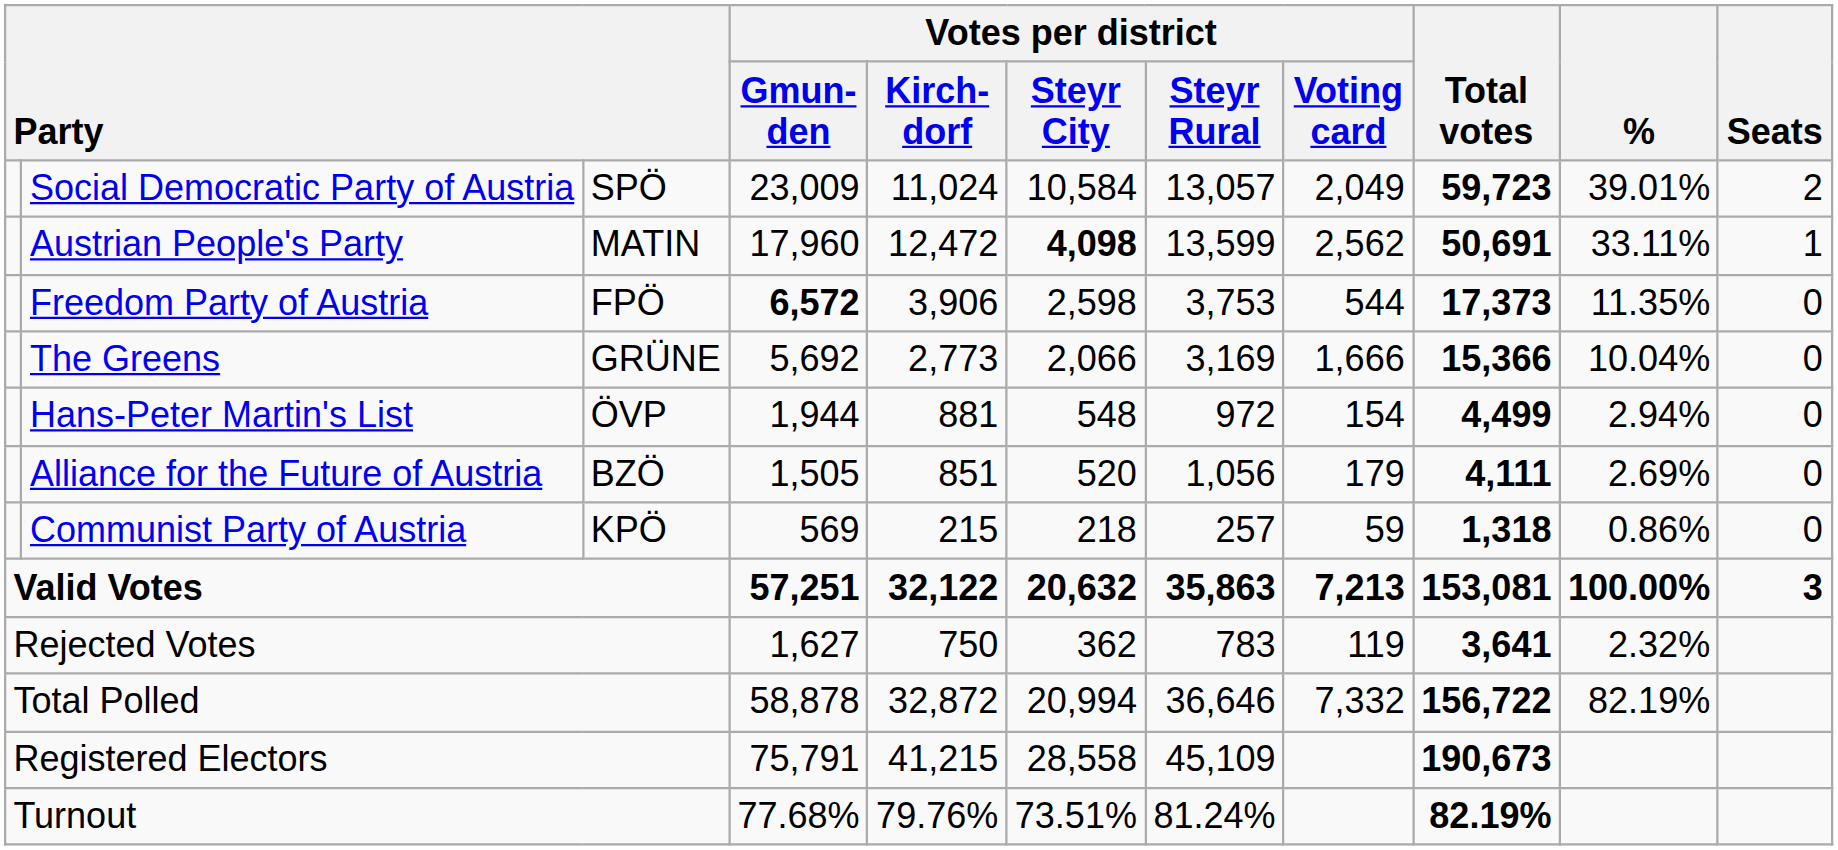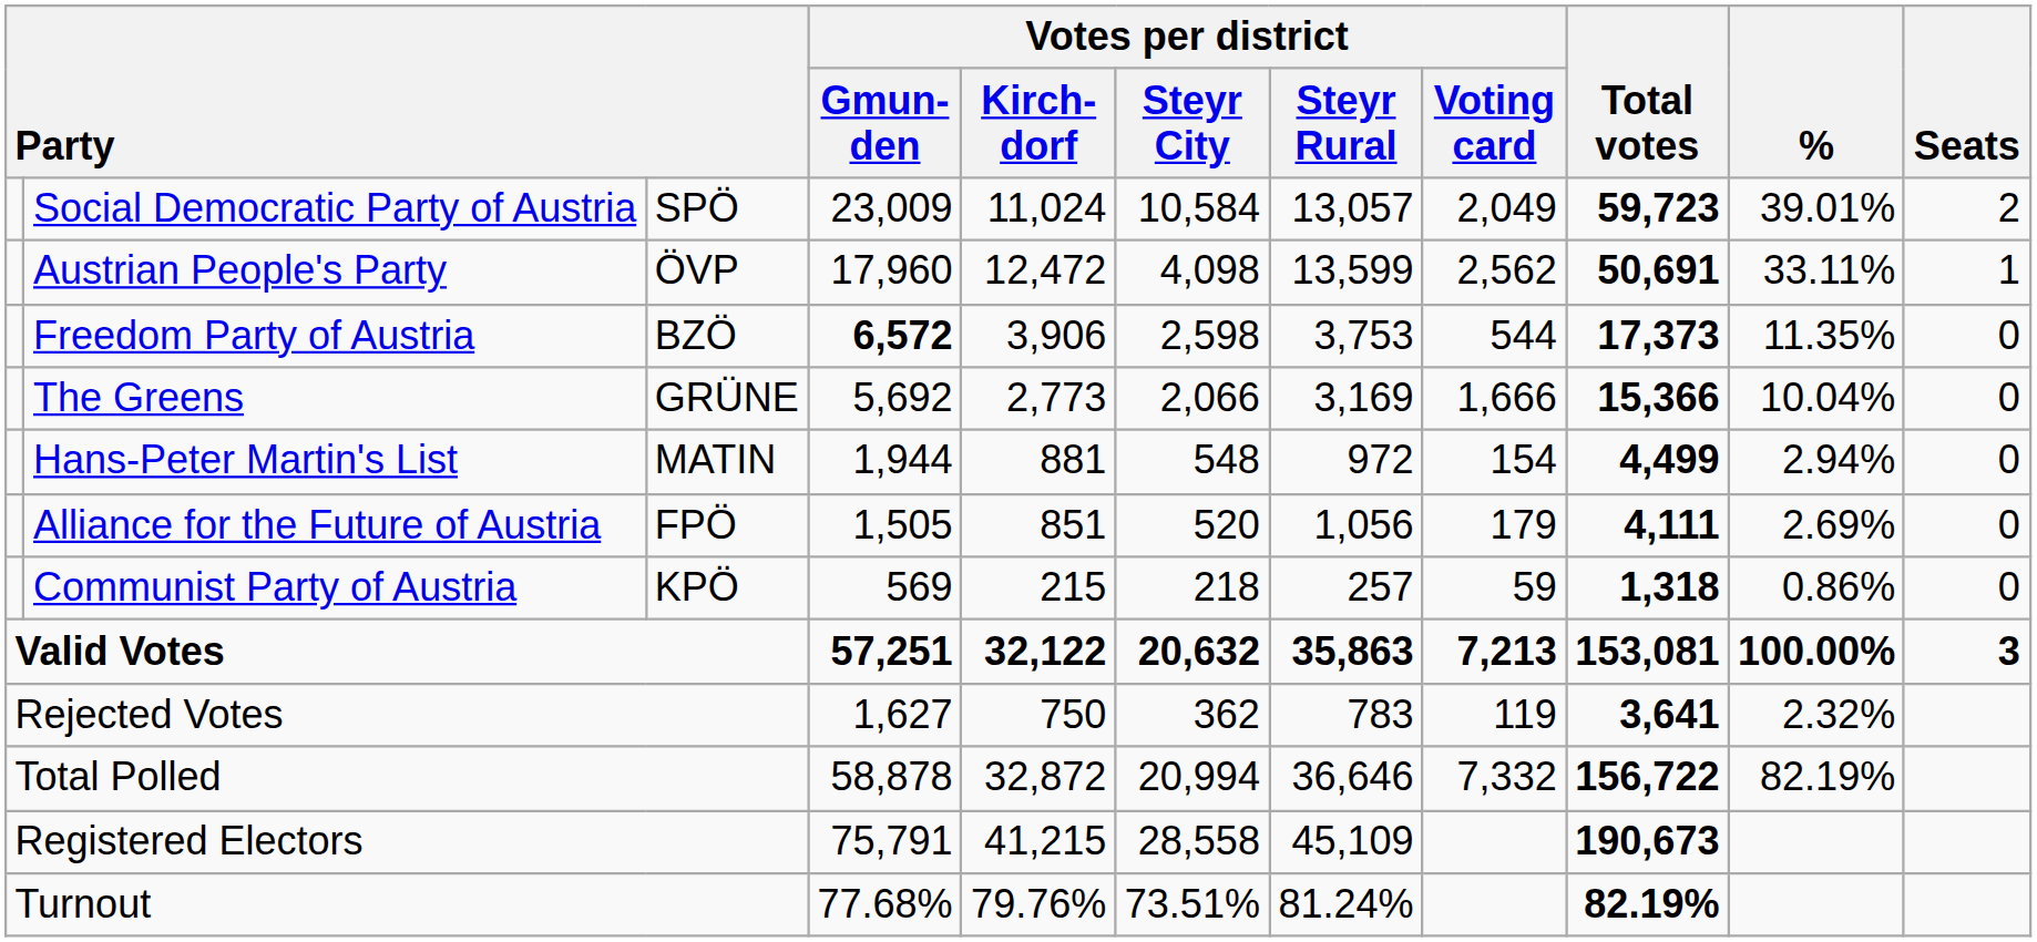Austrian People's Party | column 3: MATIN -> ÖVP
Austrian People's Party | Votes per district / Steyr City: bold -> normal
Freedom Party of Austria | column 3: FPÖ -> BZÖ
Hans-Peter Martin's List | column 3: ÖVP -> MATIN
Alliance for the Future of Austria | column 3: BZÖ -> FPÖ
